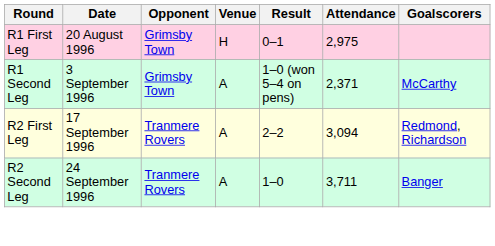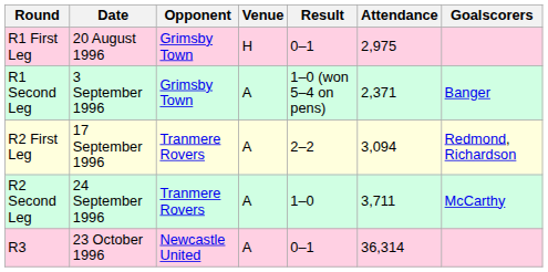R1 Second Leg | Goalscorers: McCarthy -> Banger
R2 Second Leg | Goalscorers: Banger -> McCarthy
+ row: R3 | 23 October 1996 | Newcastle United | A | 0–1 | 36,314
